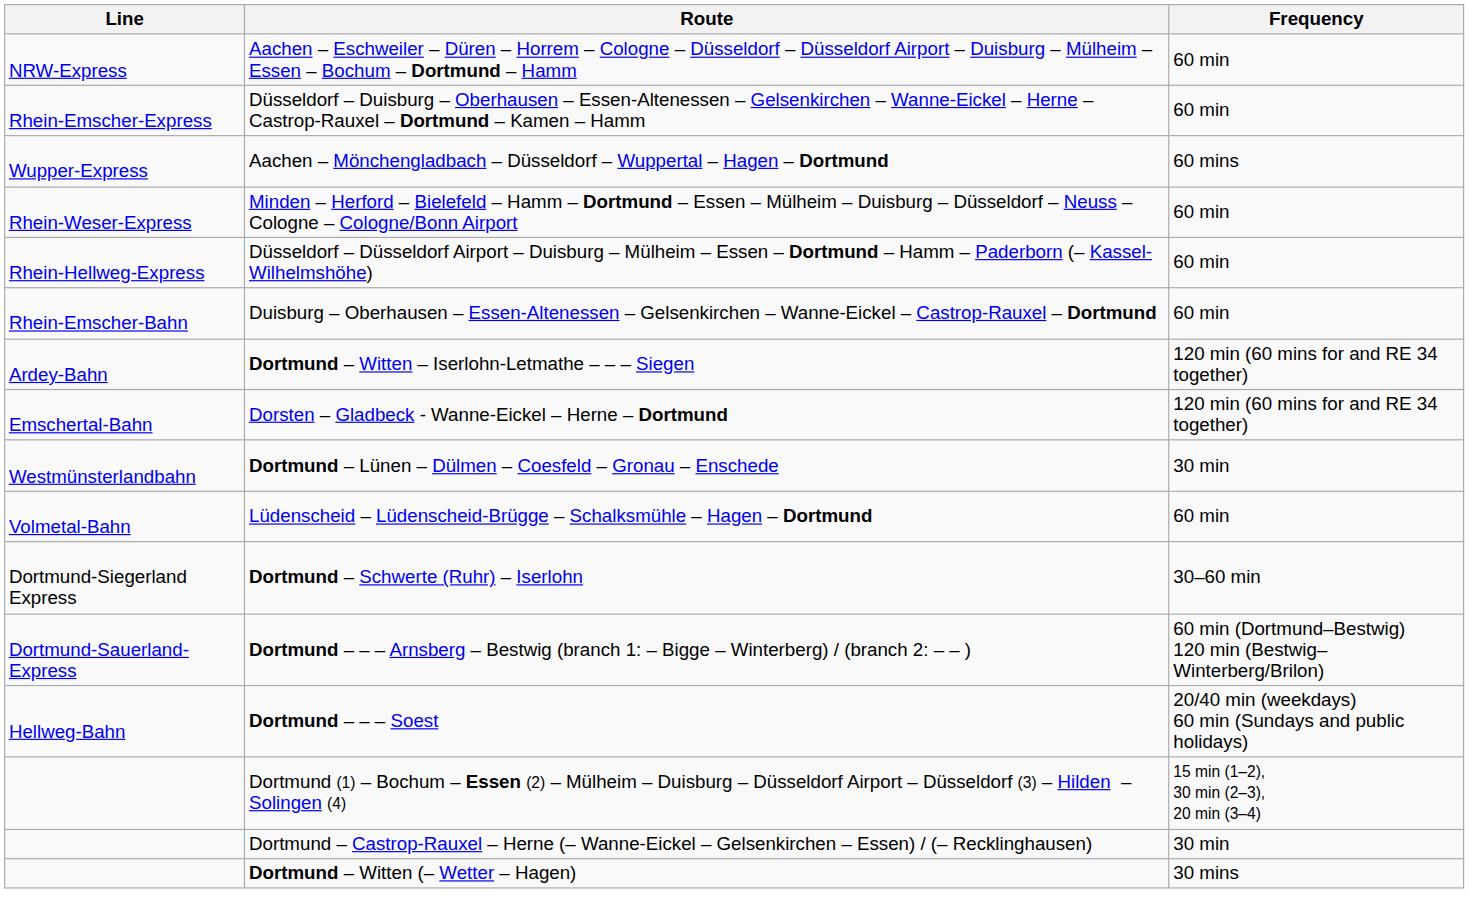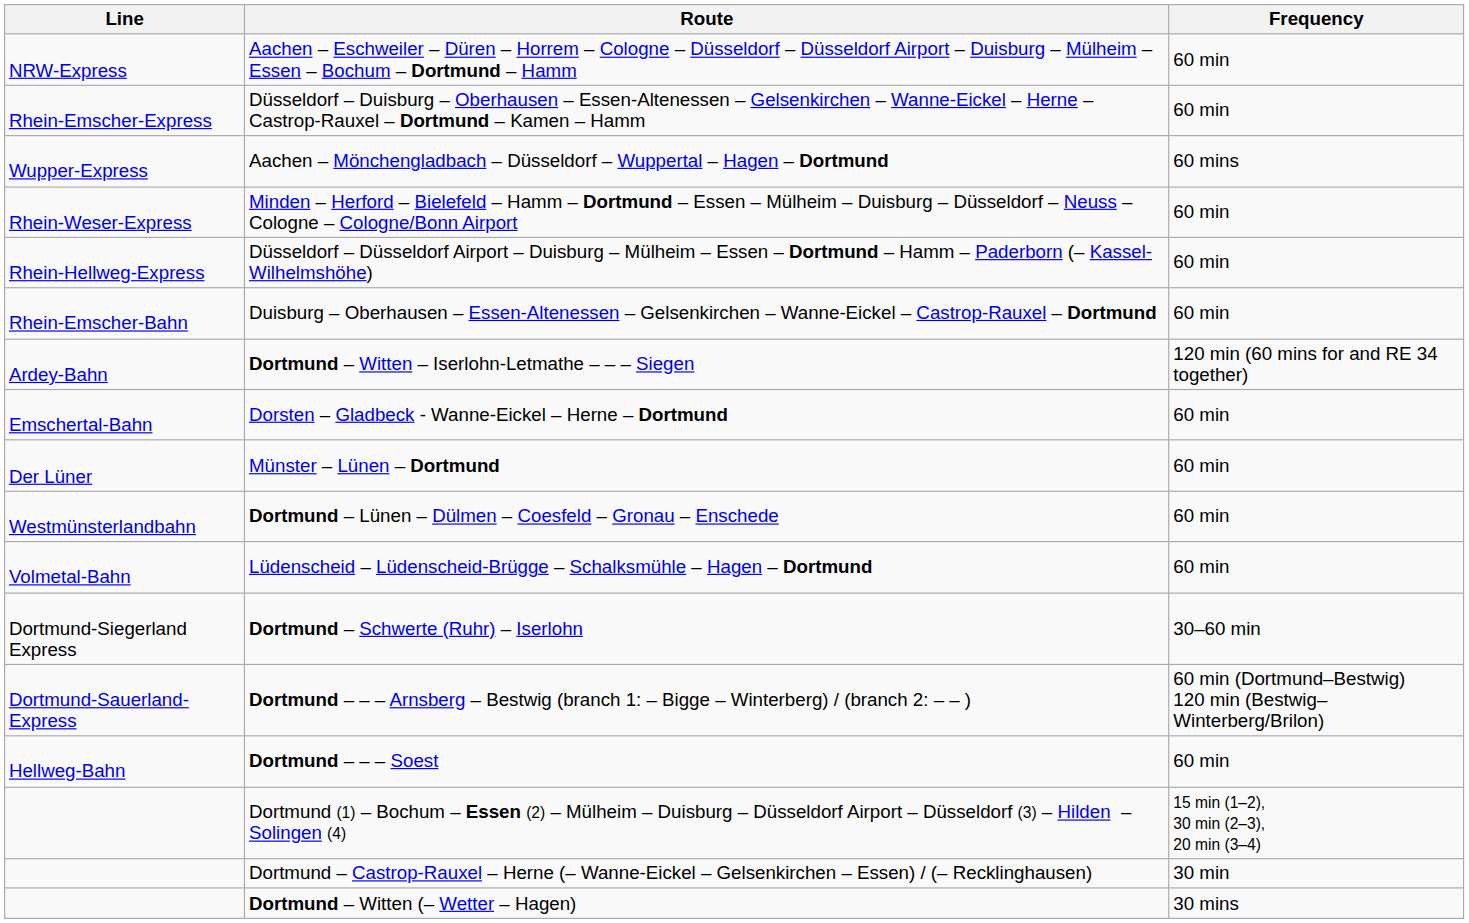Dorsten – Gladbeck - Wanne-Eickel – Herne – Dortmund | Frequency: 120 min (60 mins for and RE 34 together) -> 60 min
+ row: Der Lüner | Münster – Lünen – Dortmund | 60 min
Dortmund – Lünen – Dülmen – Coesfeld – Gronau – Enschede | Frequency: 30 min -> 60 min
Dortmund – – – Soest | Frequency: 20/40 min (weekdays) 60 min (Sundays and public holidays) -> 60 min
